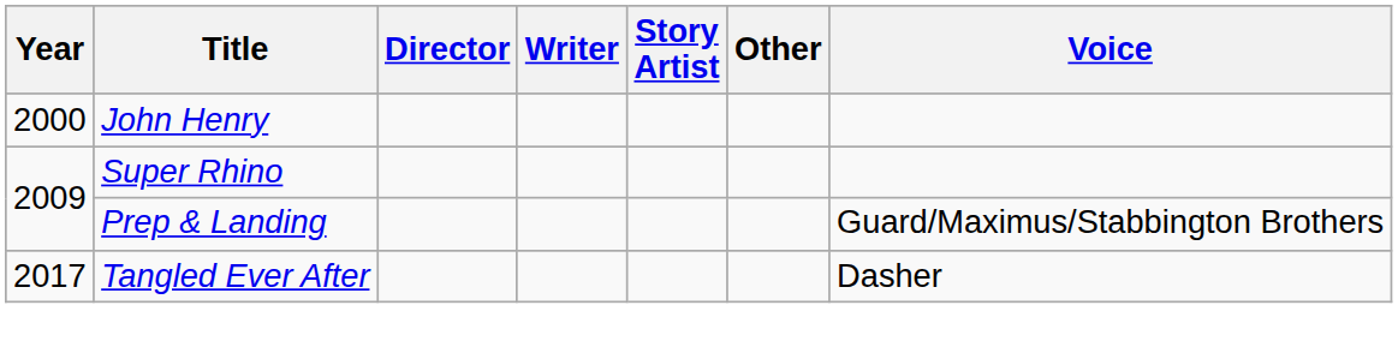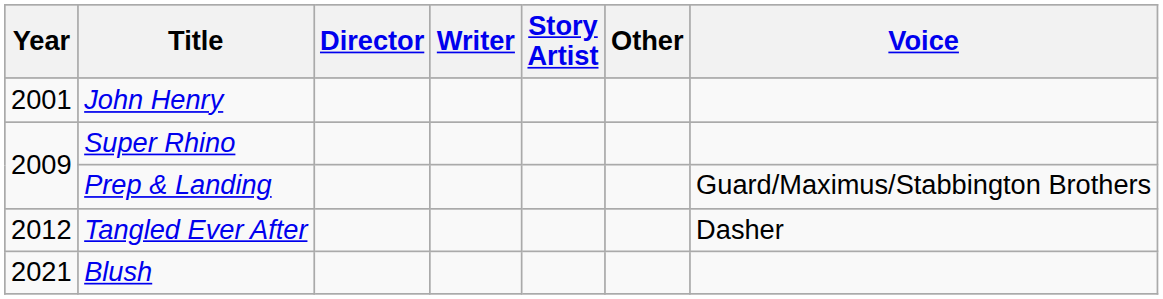John Henry | Year: 2000 -> 2001
Tangled Ever After | Year: 2017 -> 2012
+ row: 2021 | Blush
